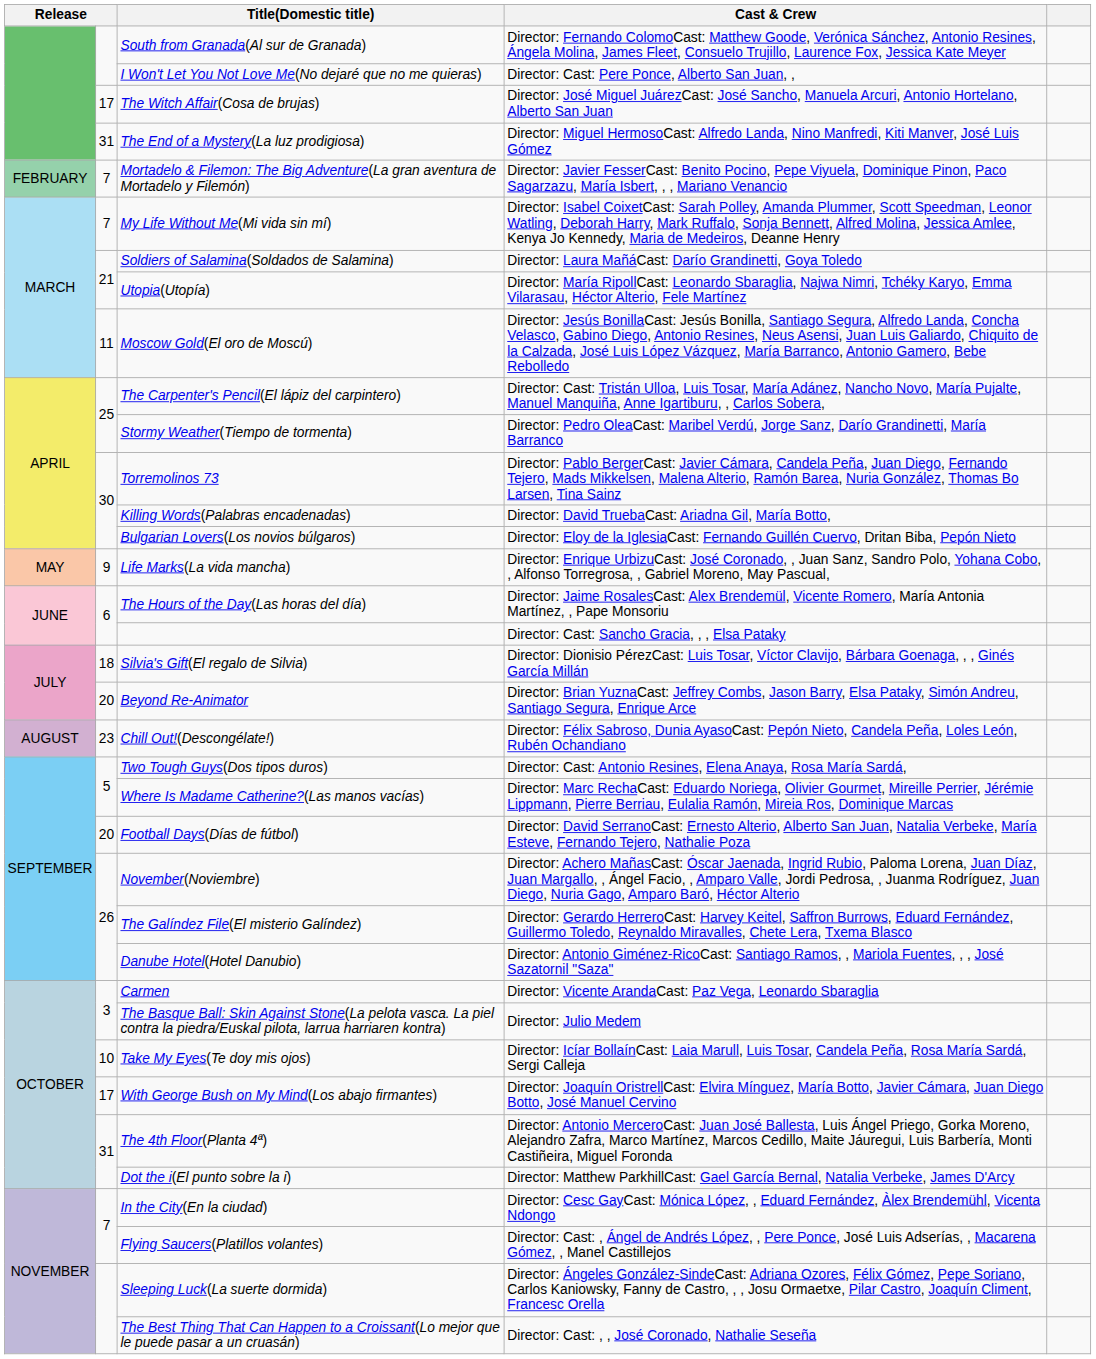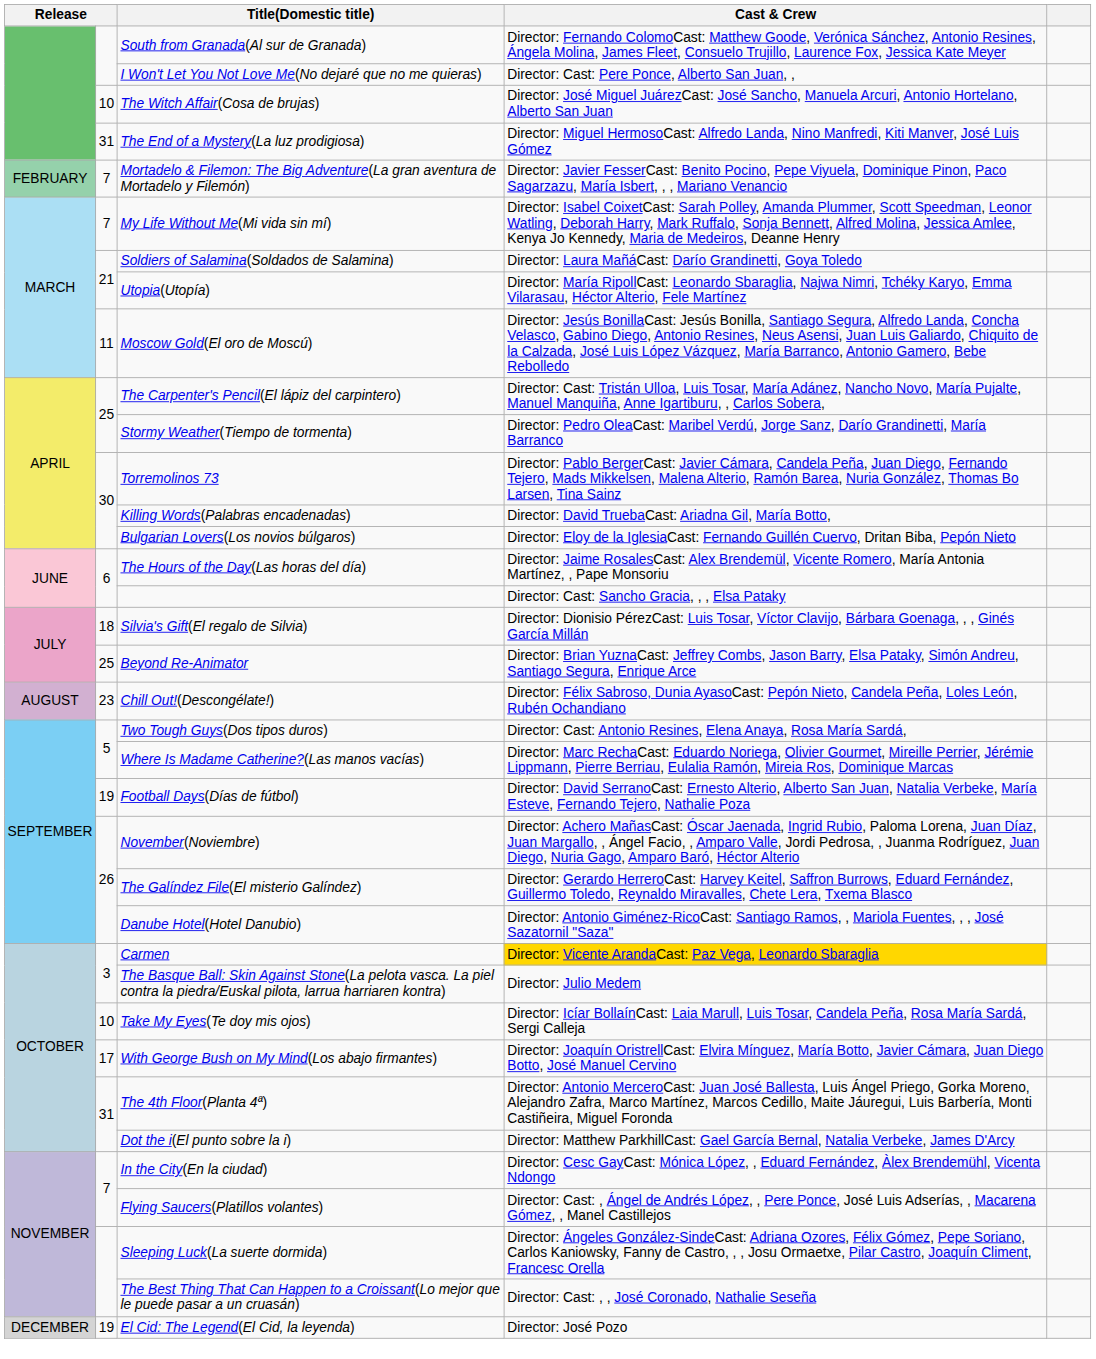The Witch Affair(Cosa de brujas) | column 2: 17 -> 10
- row: MAY | 9 | Life Marks(La vida mancha) | Director: Enrique UrbizuCast: José Coronado, , Juan Sanz, Sandro Polo, Yohana Cobo, , Alfonso Torregrosa, , Gabriel Moreno, May Pascual,
Beyond Re-Animator | column 2: 20 -> 25
Football Days(Días de fútbol) | column 2: 20 -> 19
Carmen | Cast & Crew: no background -> gold background
+ row: DECEMBER | 19 | El Cid: The Legend(El Cid, la leyenda) | Director: José Pozo
